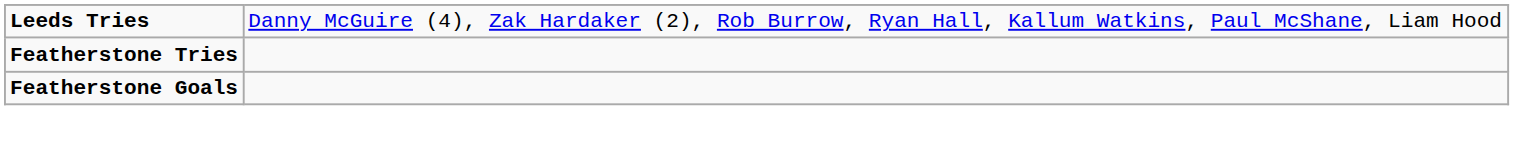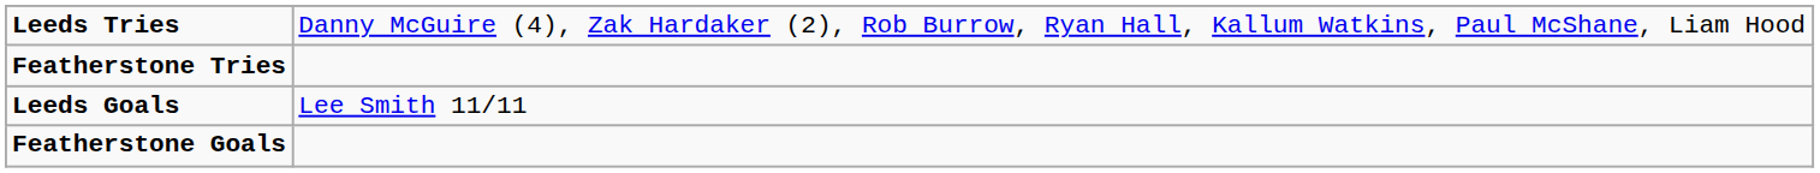+ row: Leeds Goals | Lee Smith 11/11
